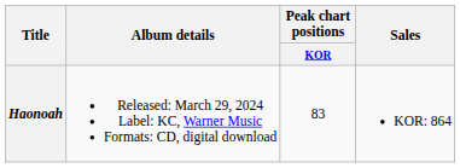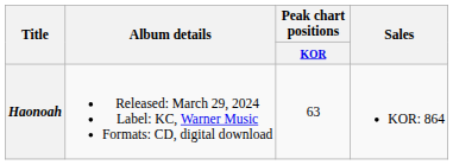Haonoah | Peak chart positions / KOR: 83 -> 63
